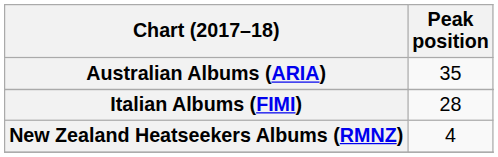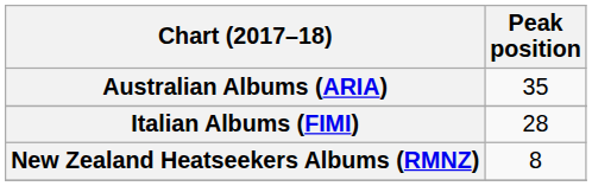New Zealand Heatseekers Albums (RMNZ) | Peak position: 4 -> 8
